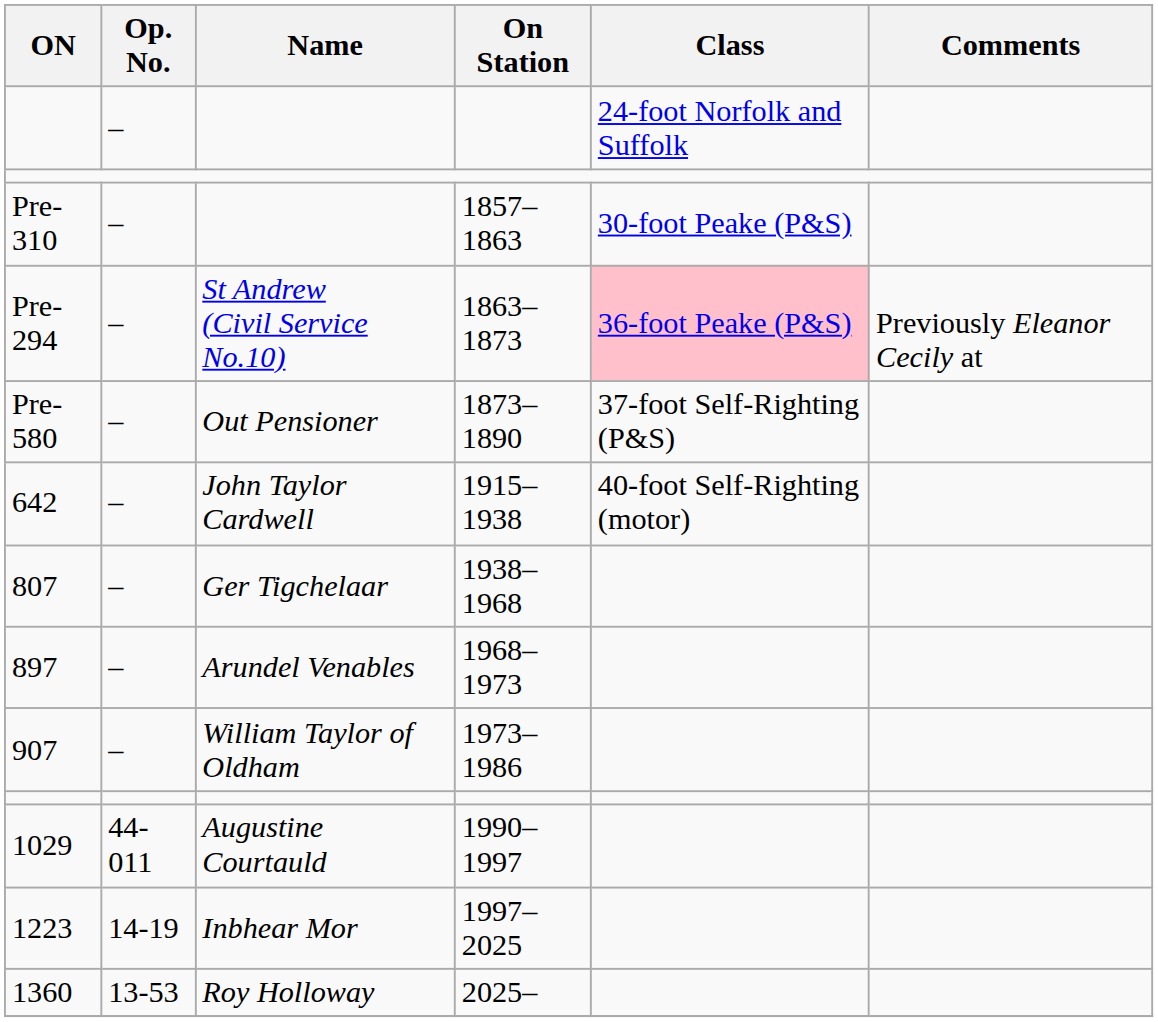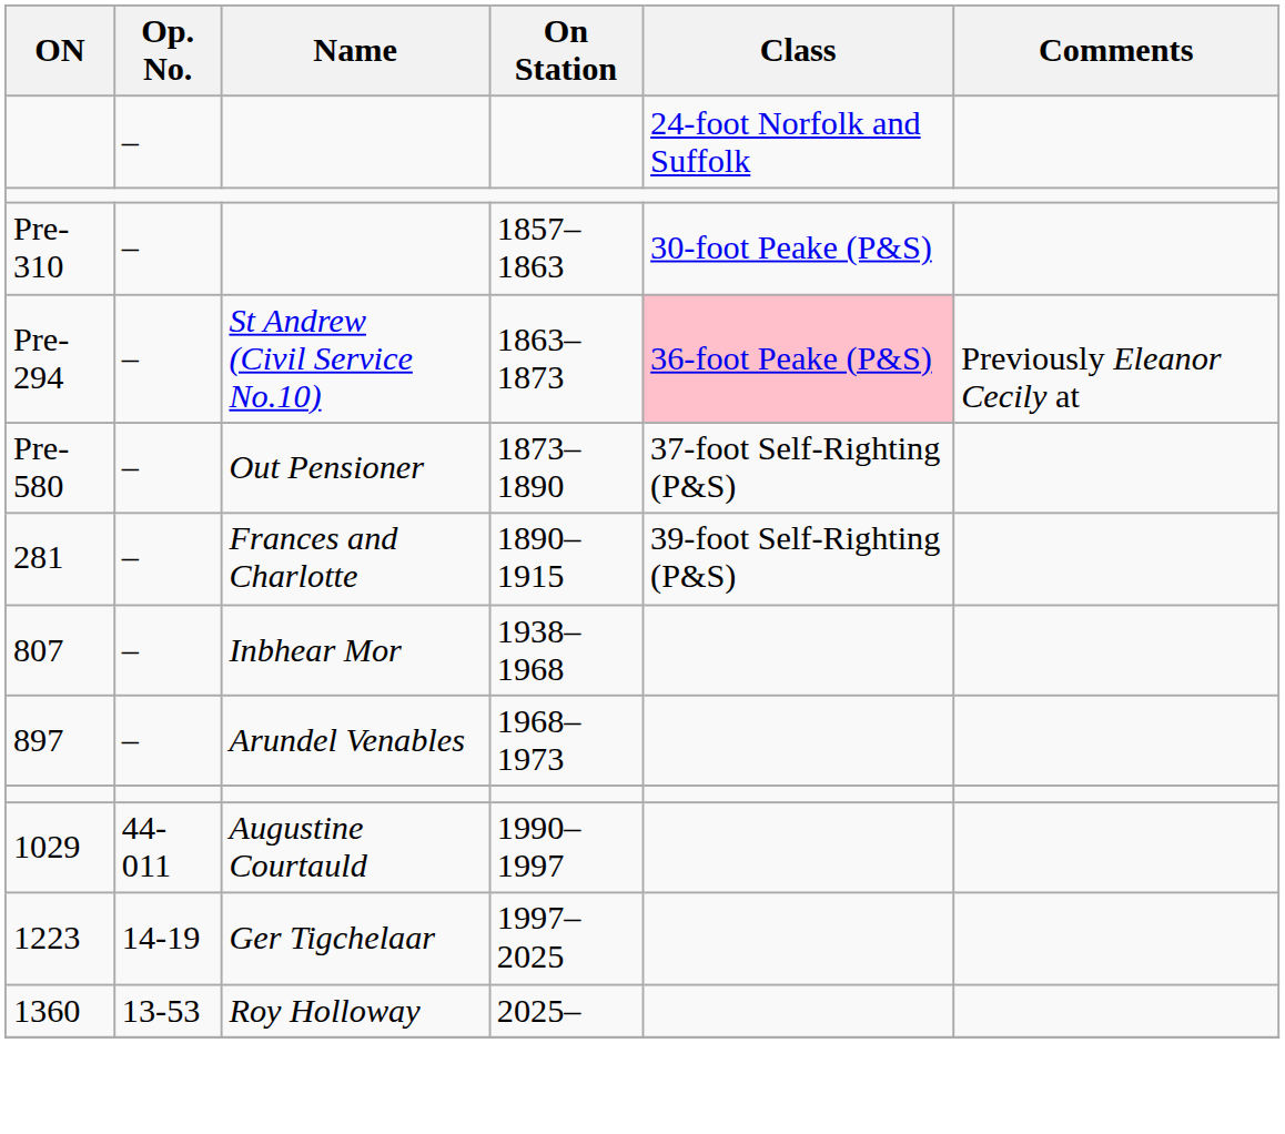+ row: 281 | – | Frances and Charlotte | 1890–1915 | 39-foot Self-Righting (P&S)
- row: 642 | – | John Taylor Cardwell | 1915–1938 | 40-foot Self-Righting (motor)
807 | Name: Ger Tigchelaar -> Inbhear Mor
- row: 907 | – | William Taylor of Oldham | 1973–1986
1223 | Name: Inbhear Mor -> Ger Tigchelaar
